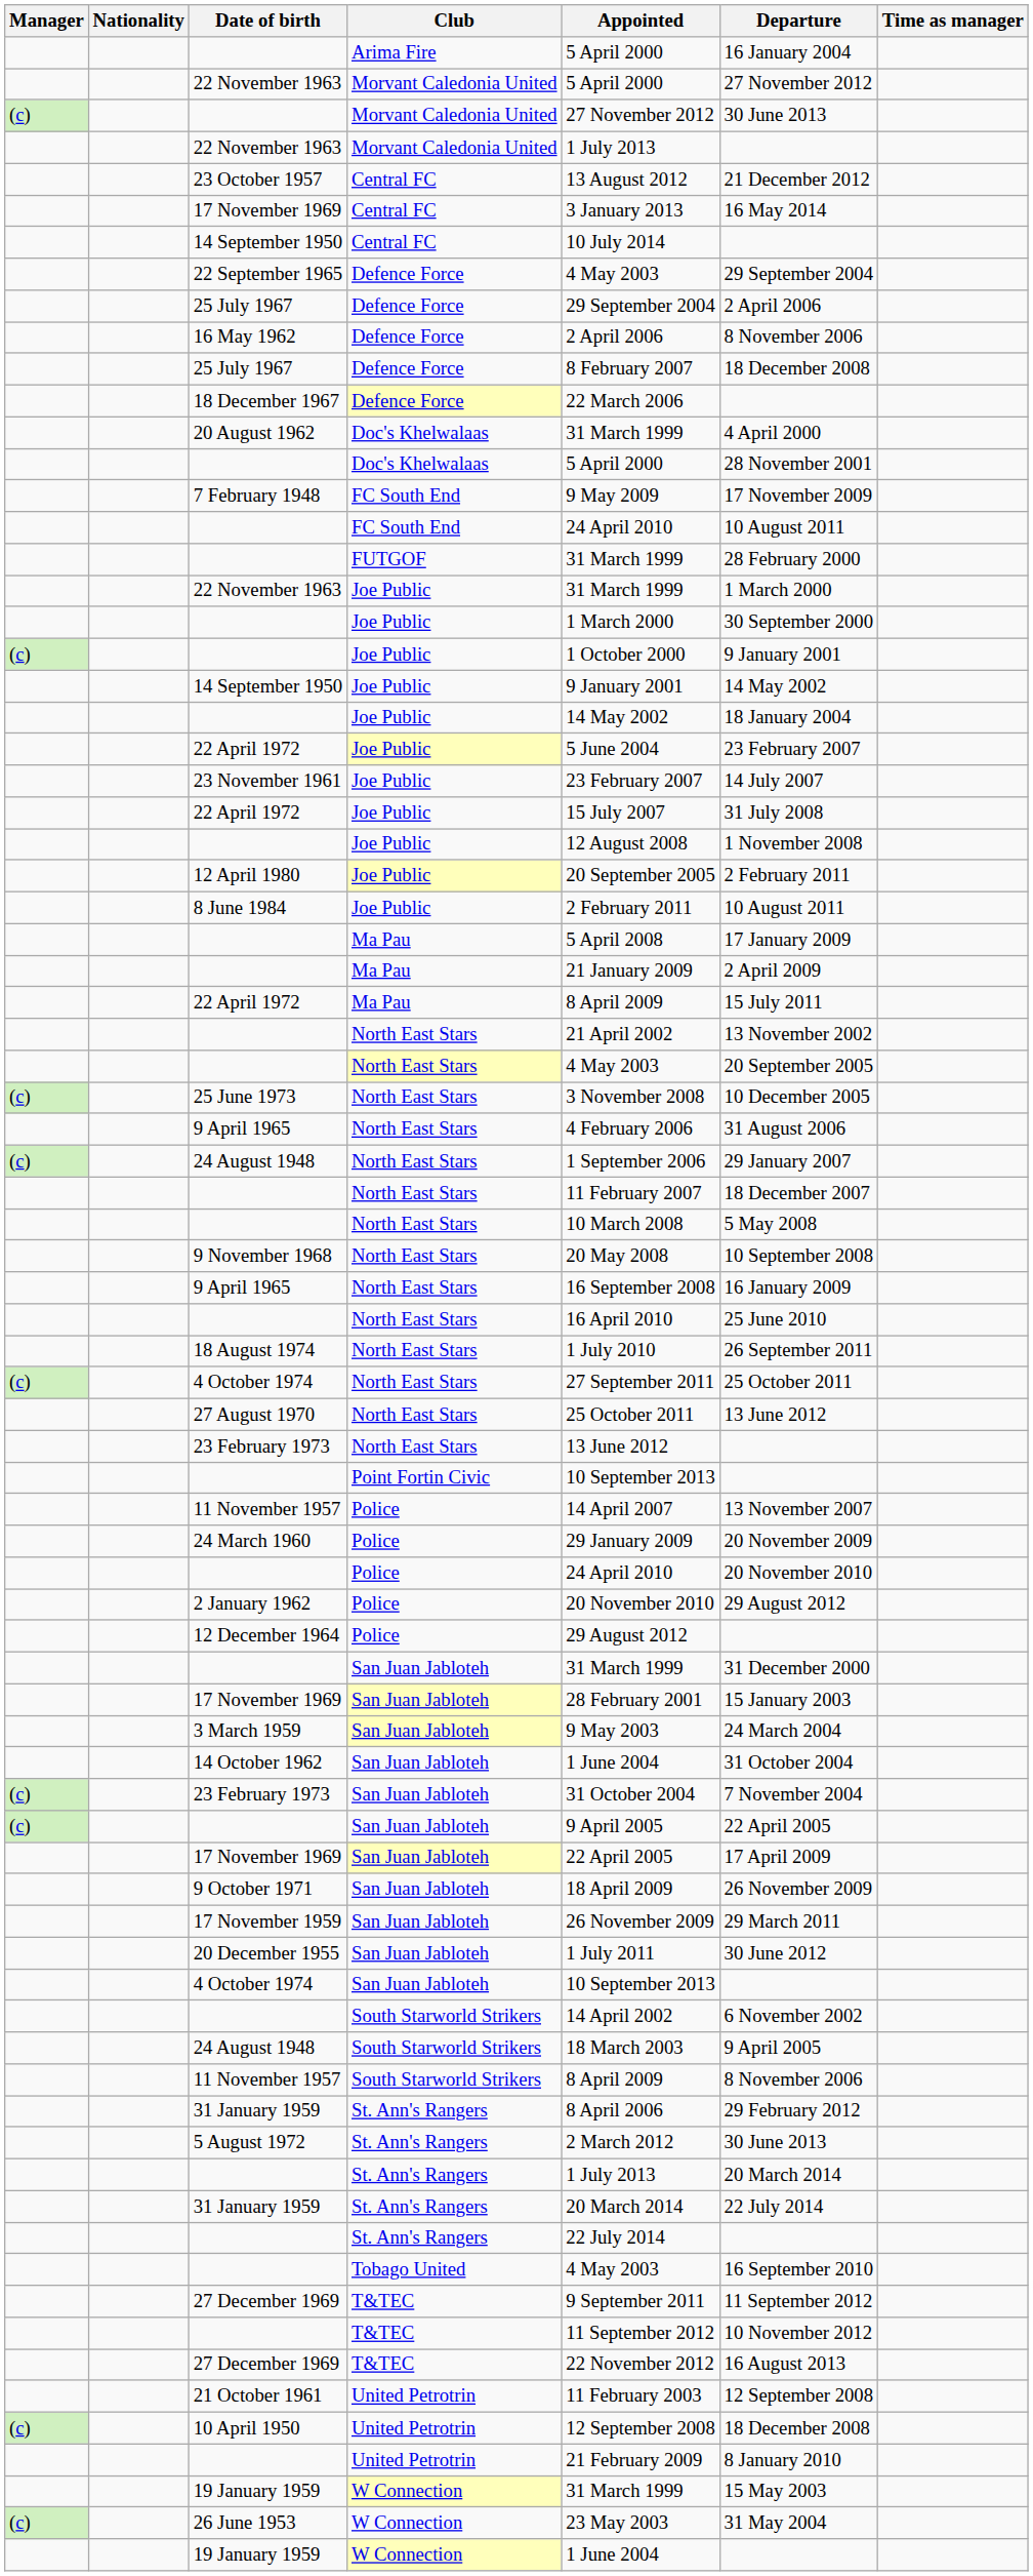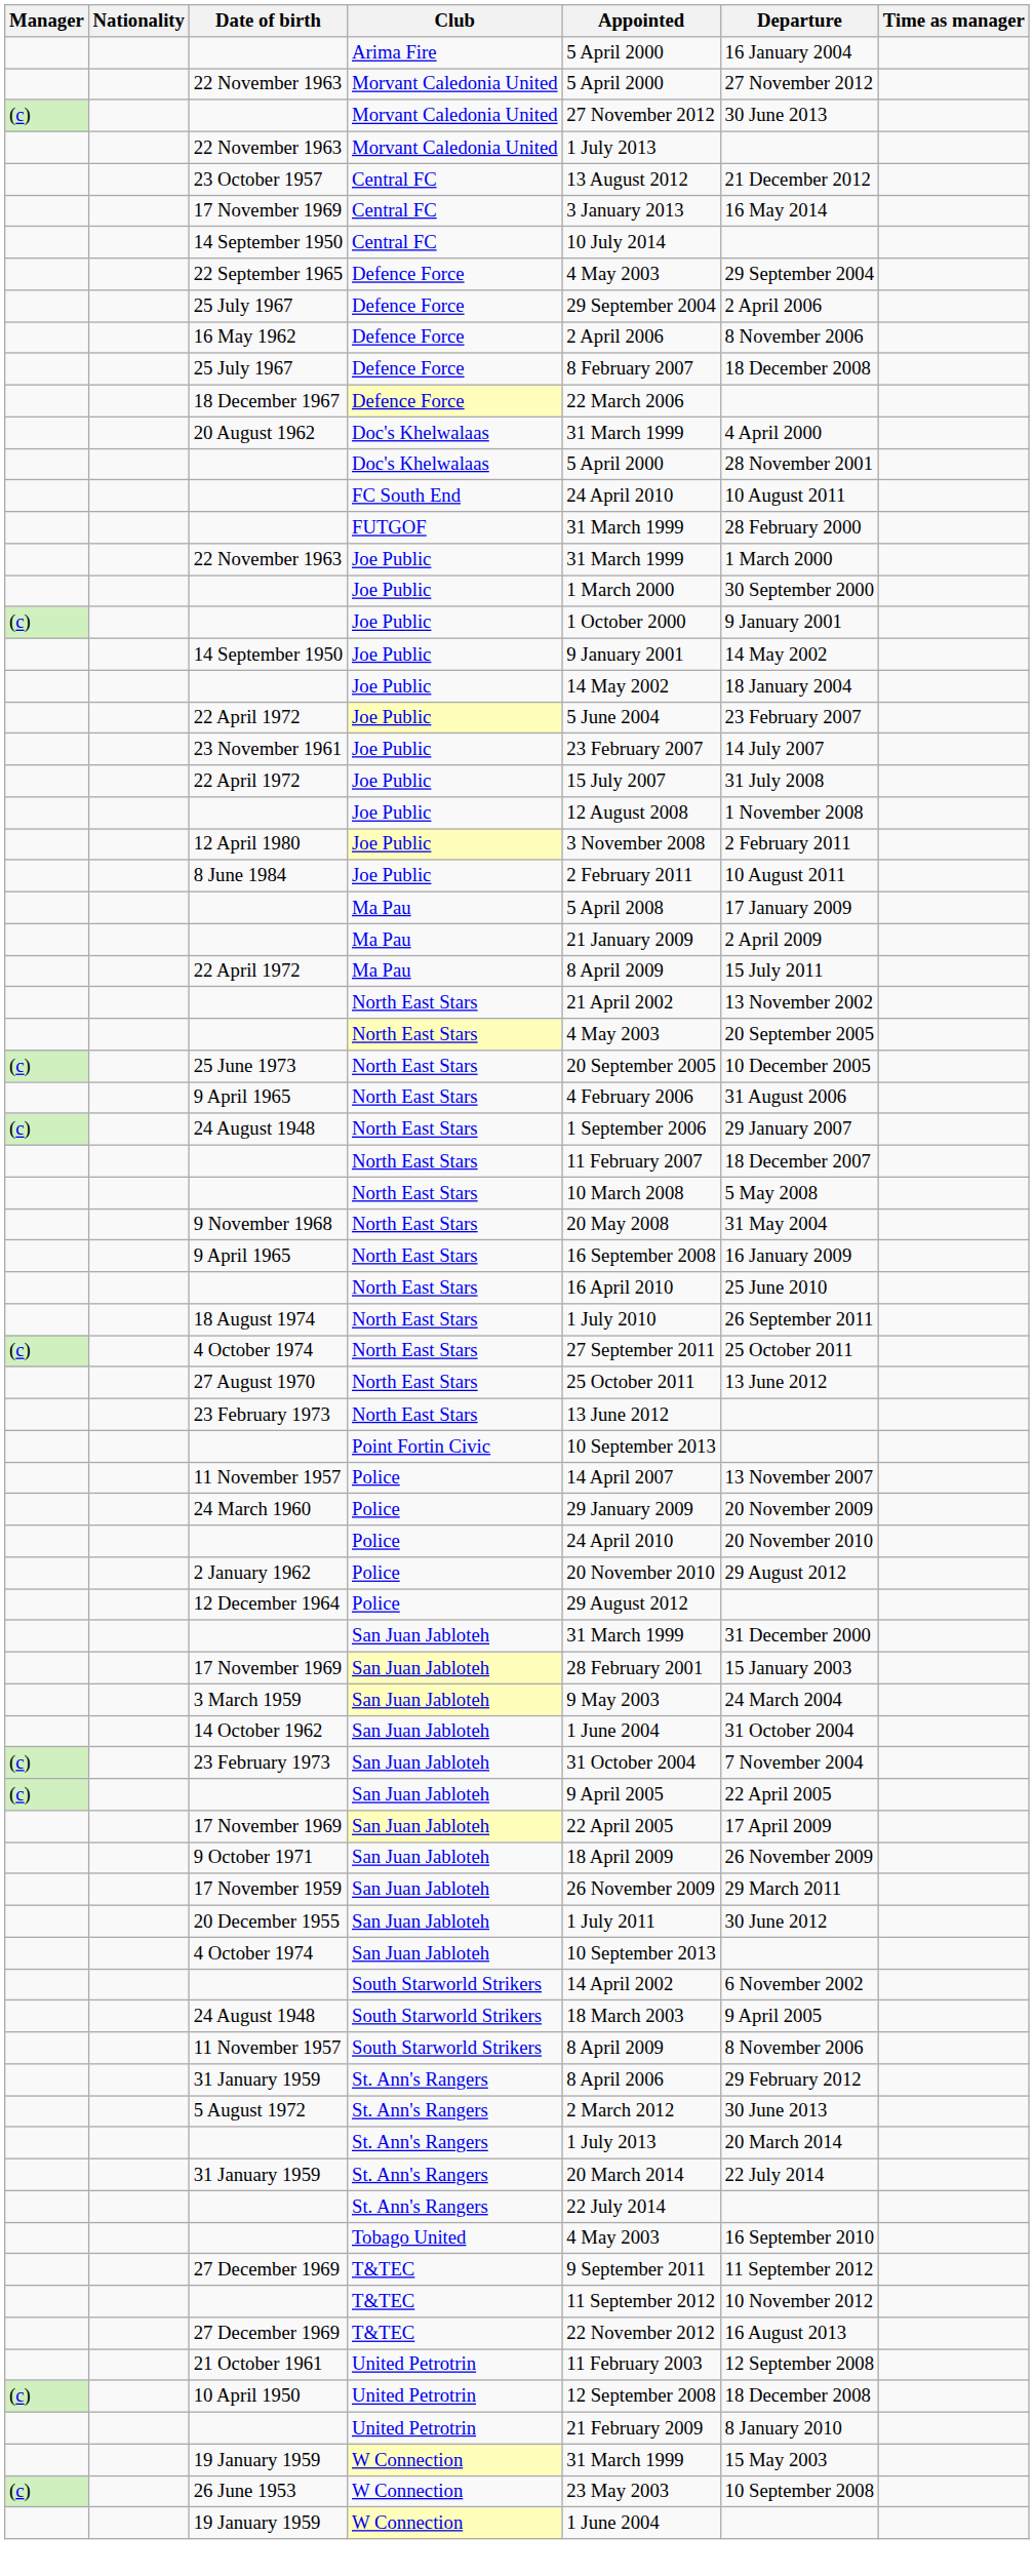- row: 7 February 1948 | FC South End | 9 May 2009 | 17 November 2009
12 April 1980 | Appointed: 20 September 2005 -> 3 November 2008
25 June 1973 | Appointed: 3 November 2008 -> 20 September 2005
9 November 1968 | Departure: 10 September 2008 -> 31 May 2004
26 June 1953 | Departure: 31 May 2004 -> 10 September 2008
